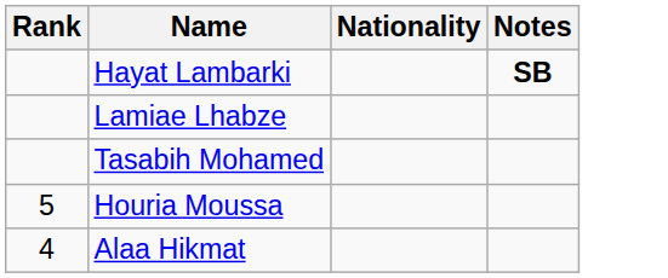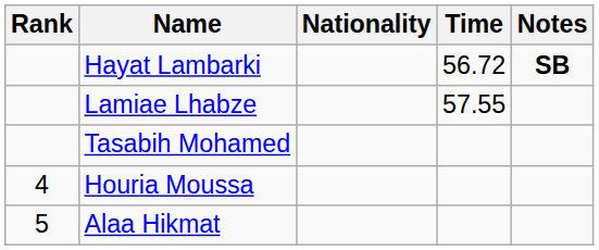+ column: Time | 56.72 | 57.55
Houria Moussa | Rank: 5 -> 4
Alaa Hikmat | Rank: 4 -> 5
